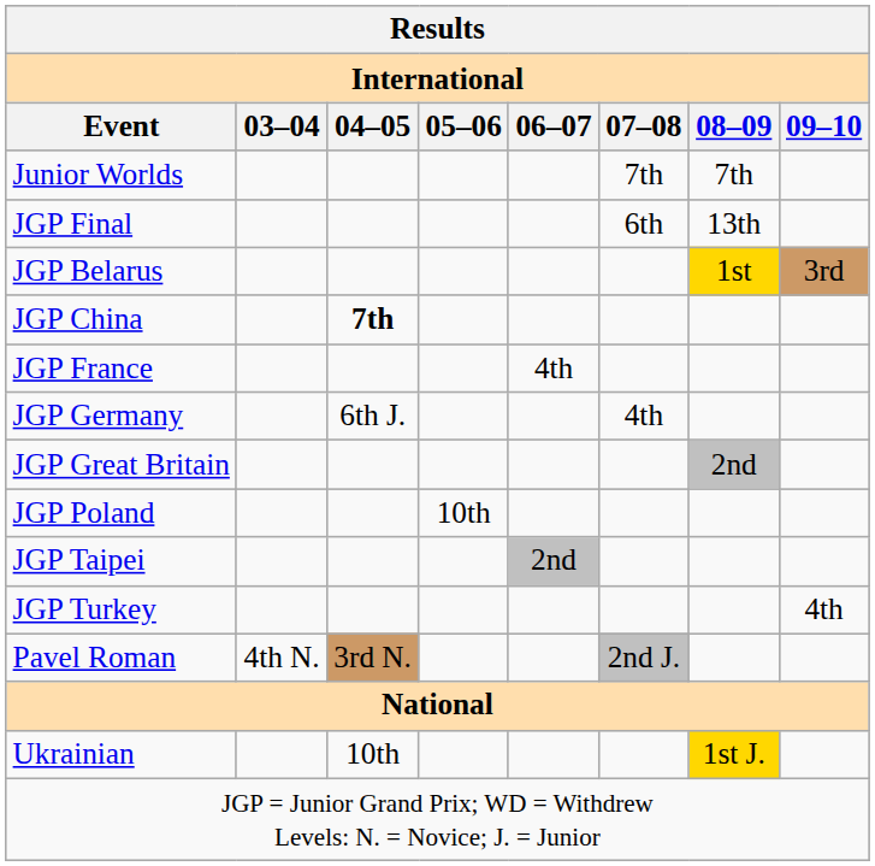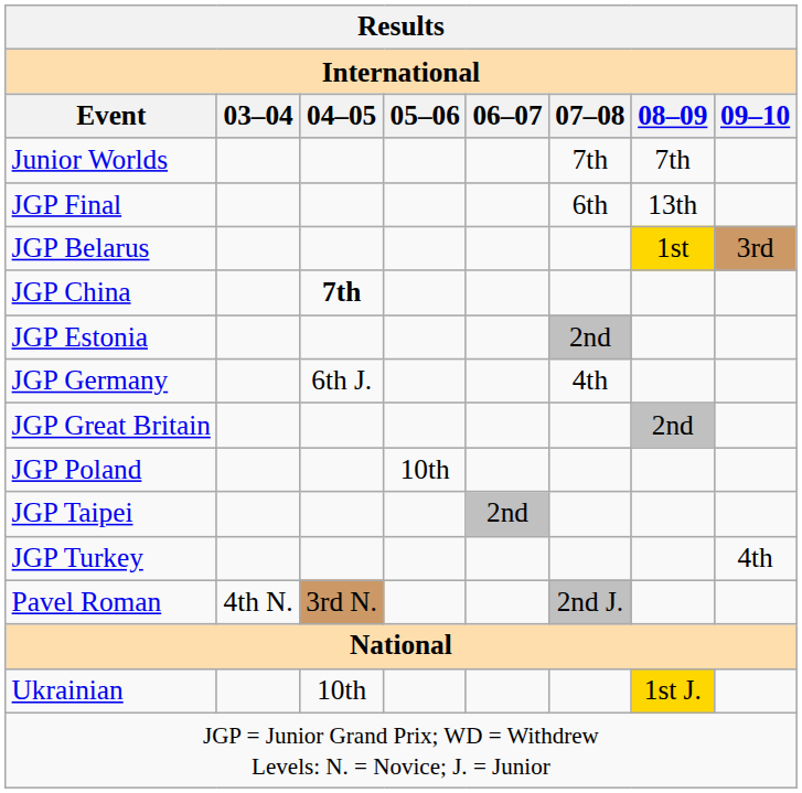+ row: JGP Estonia | 2nd
- row: JGP France | 4th
